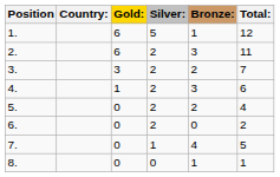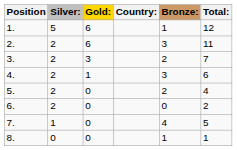columns swapped: Country: <-> Silver:
